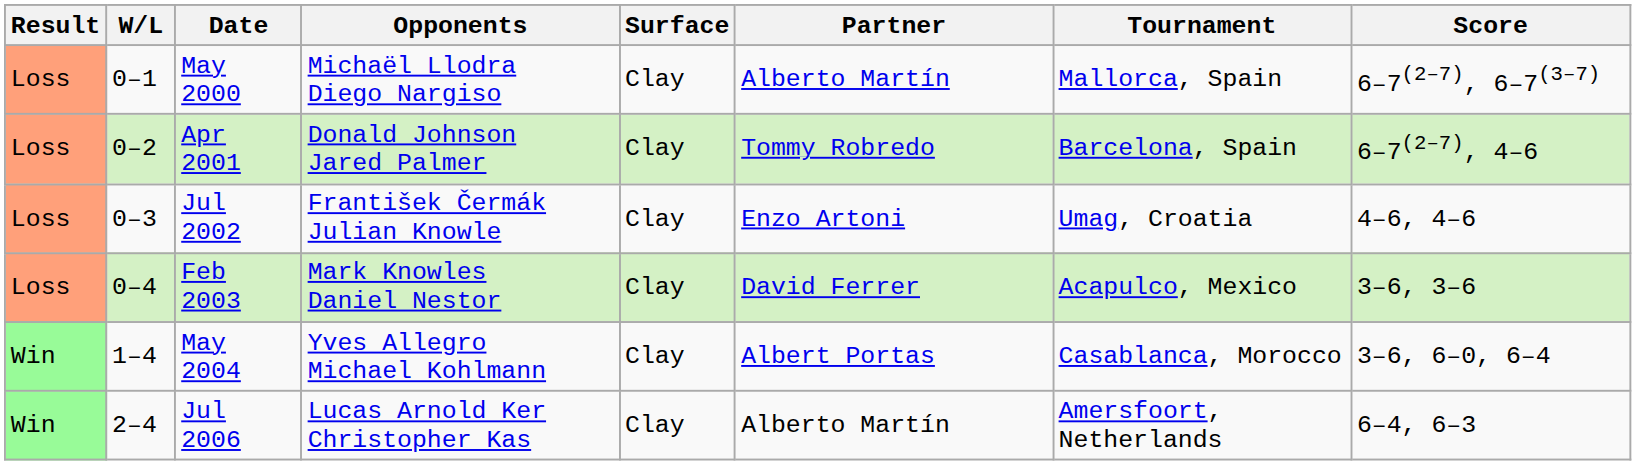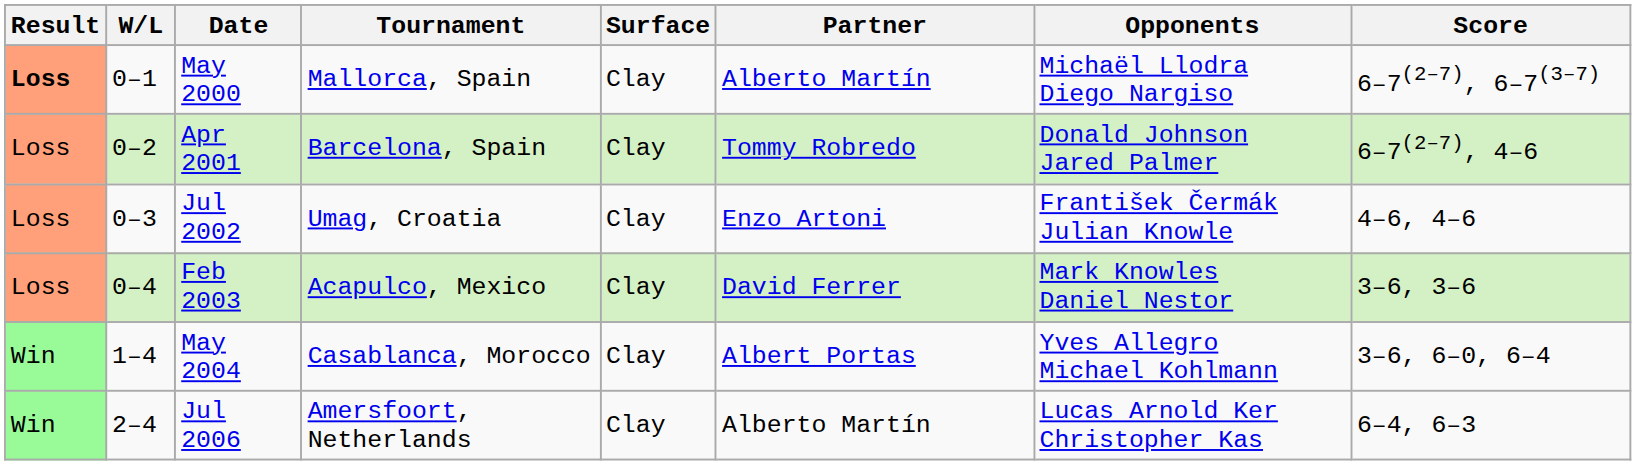columns swapped: Tournament <-> Opponents
May 2000 | Result: normal -> bold
